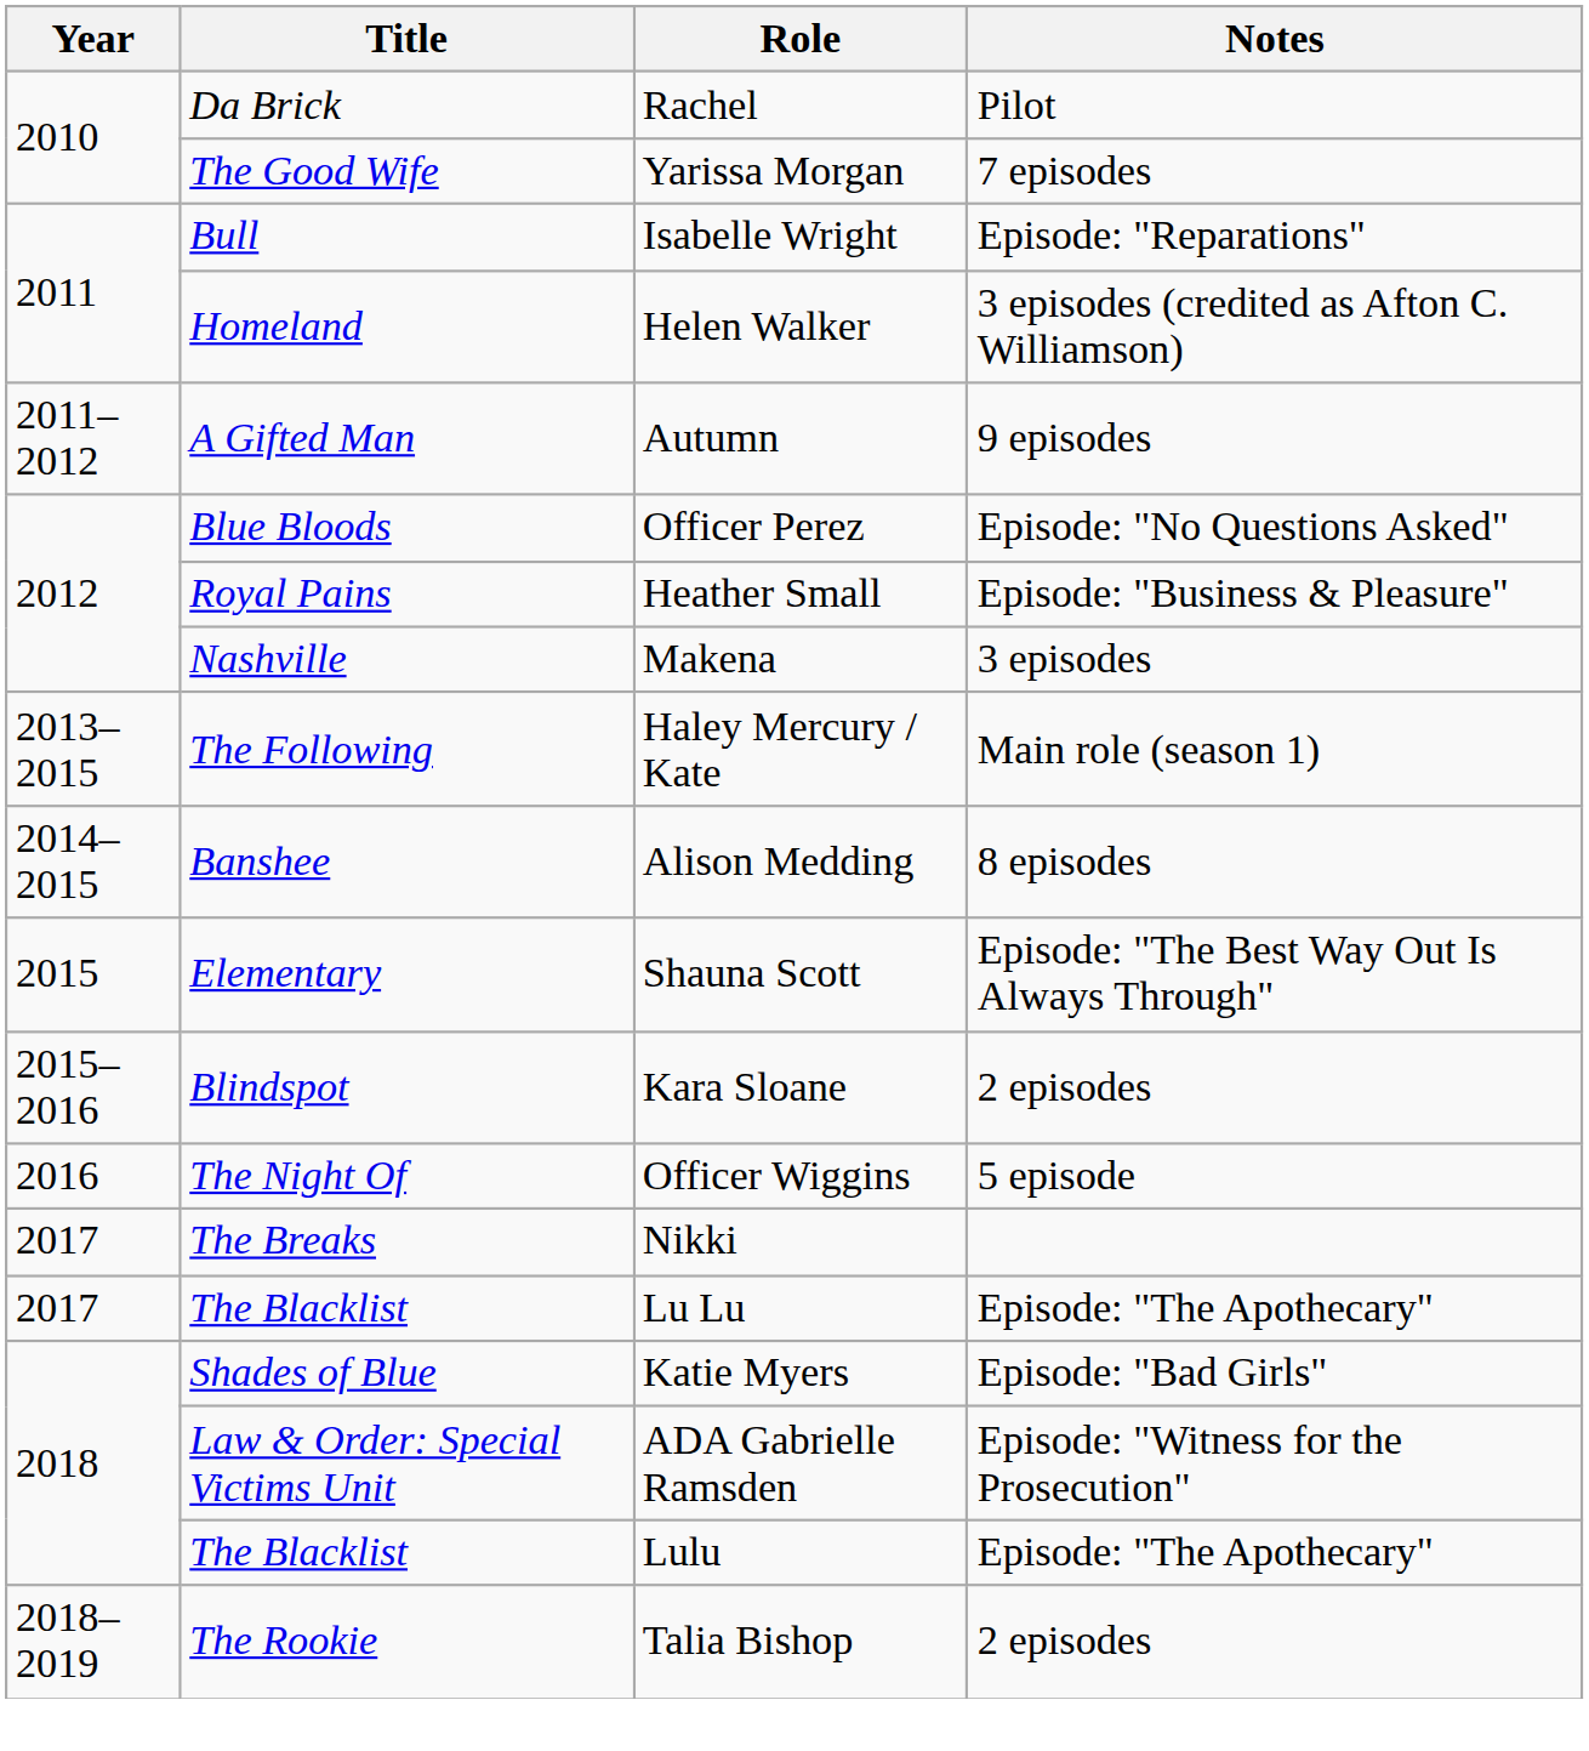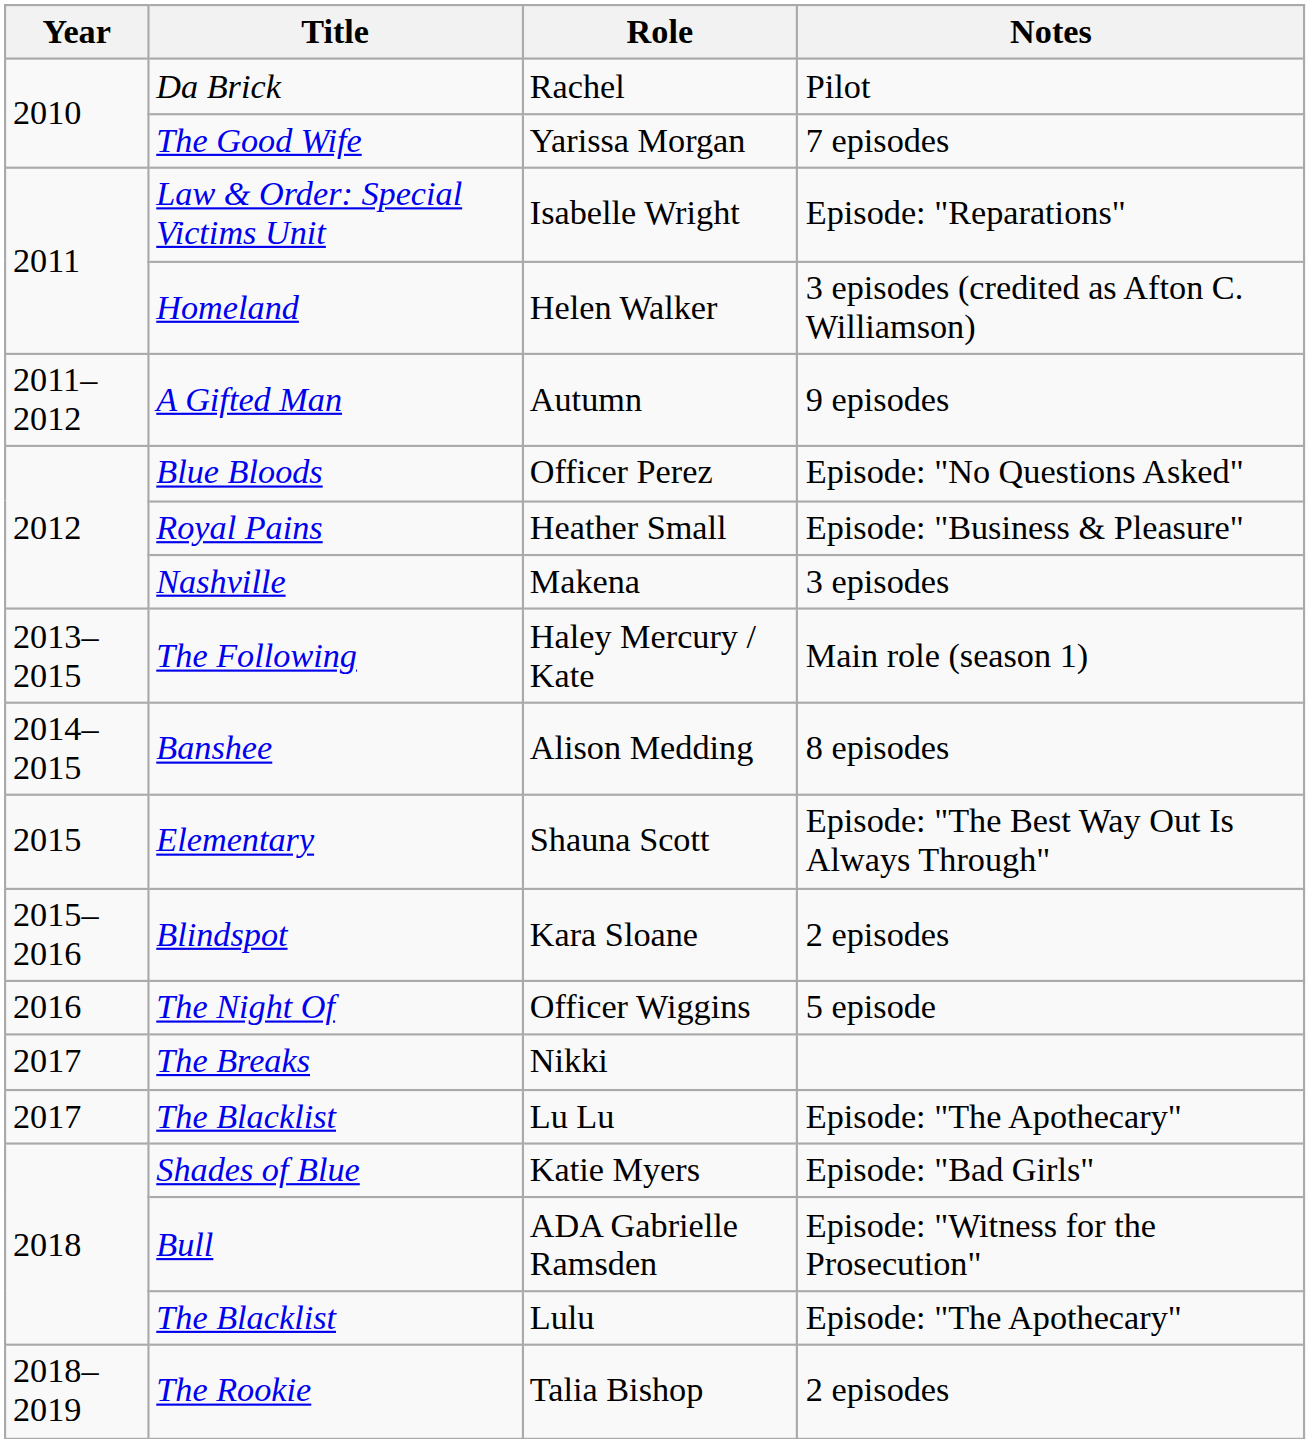Isabelle Wright | Title: Bull -> Law & Order: Special Victims Unit
ADA Gabrielle Ramsden | Title: Law & Order: Special Victims Unit -> Bull
